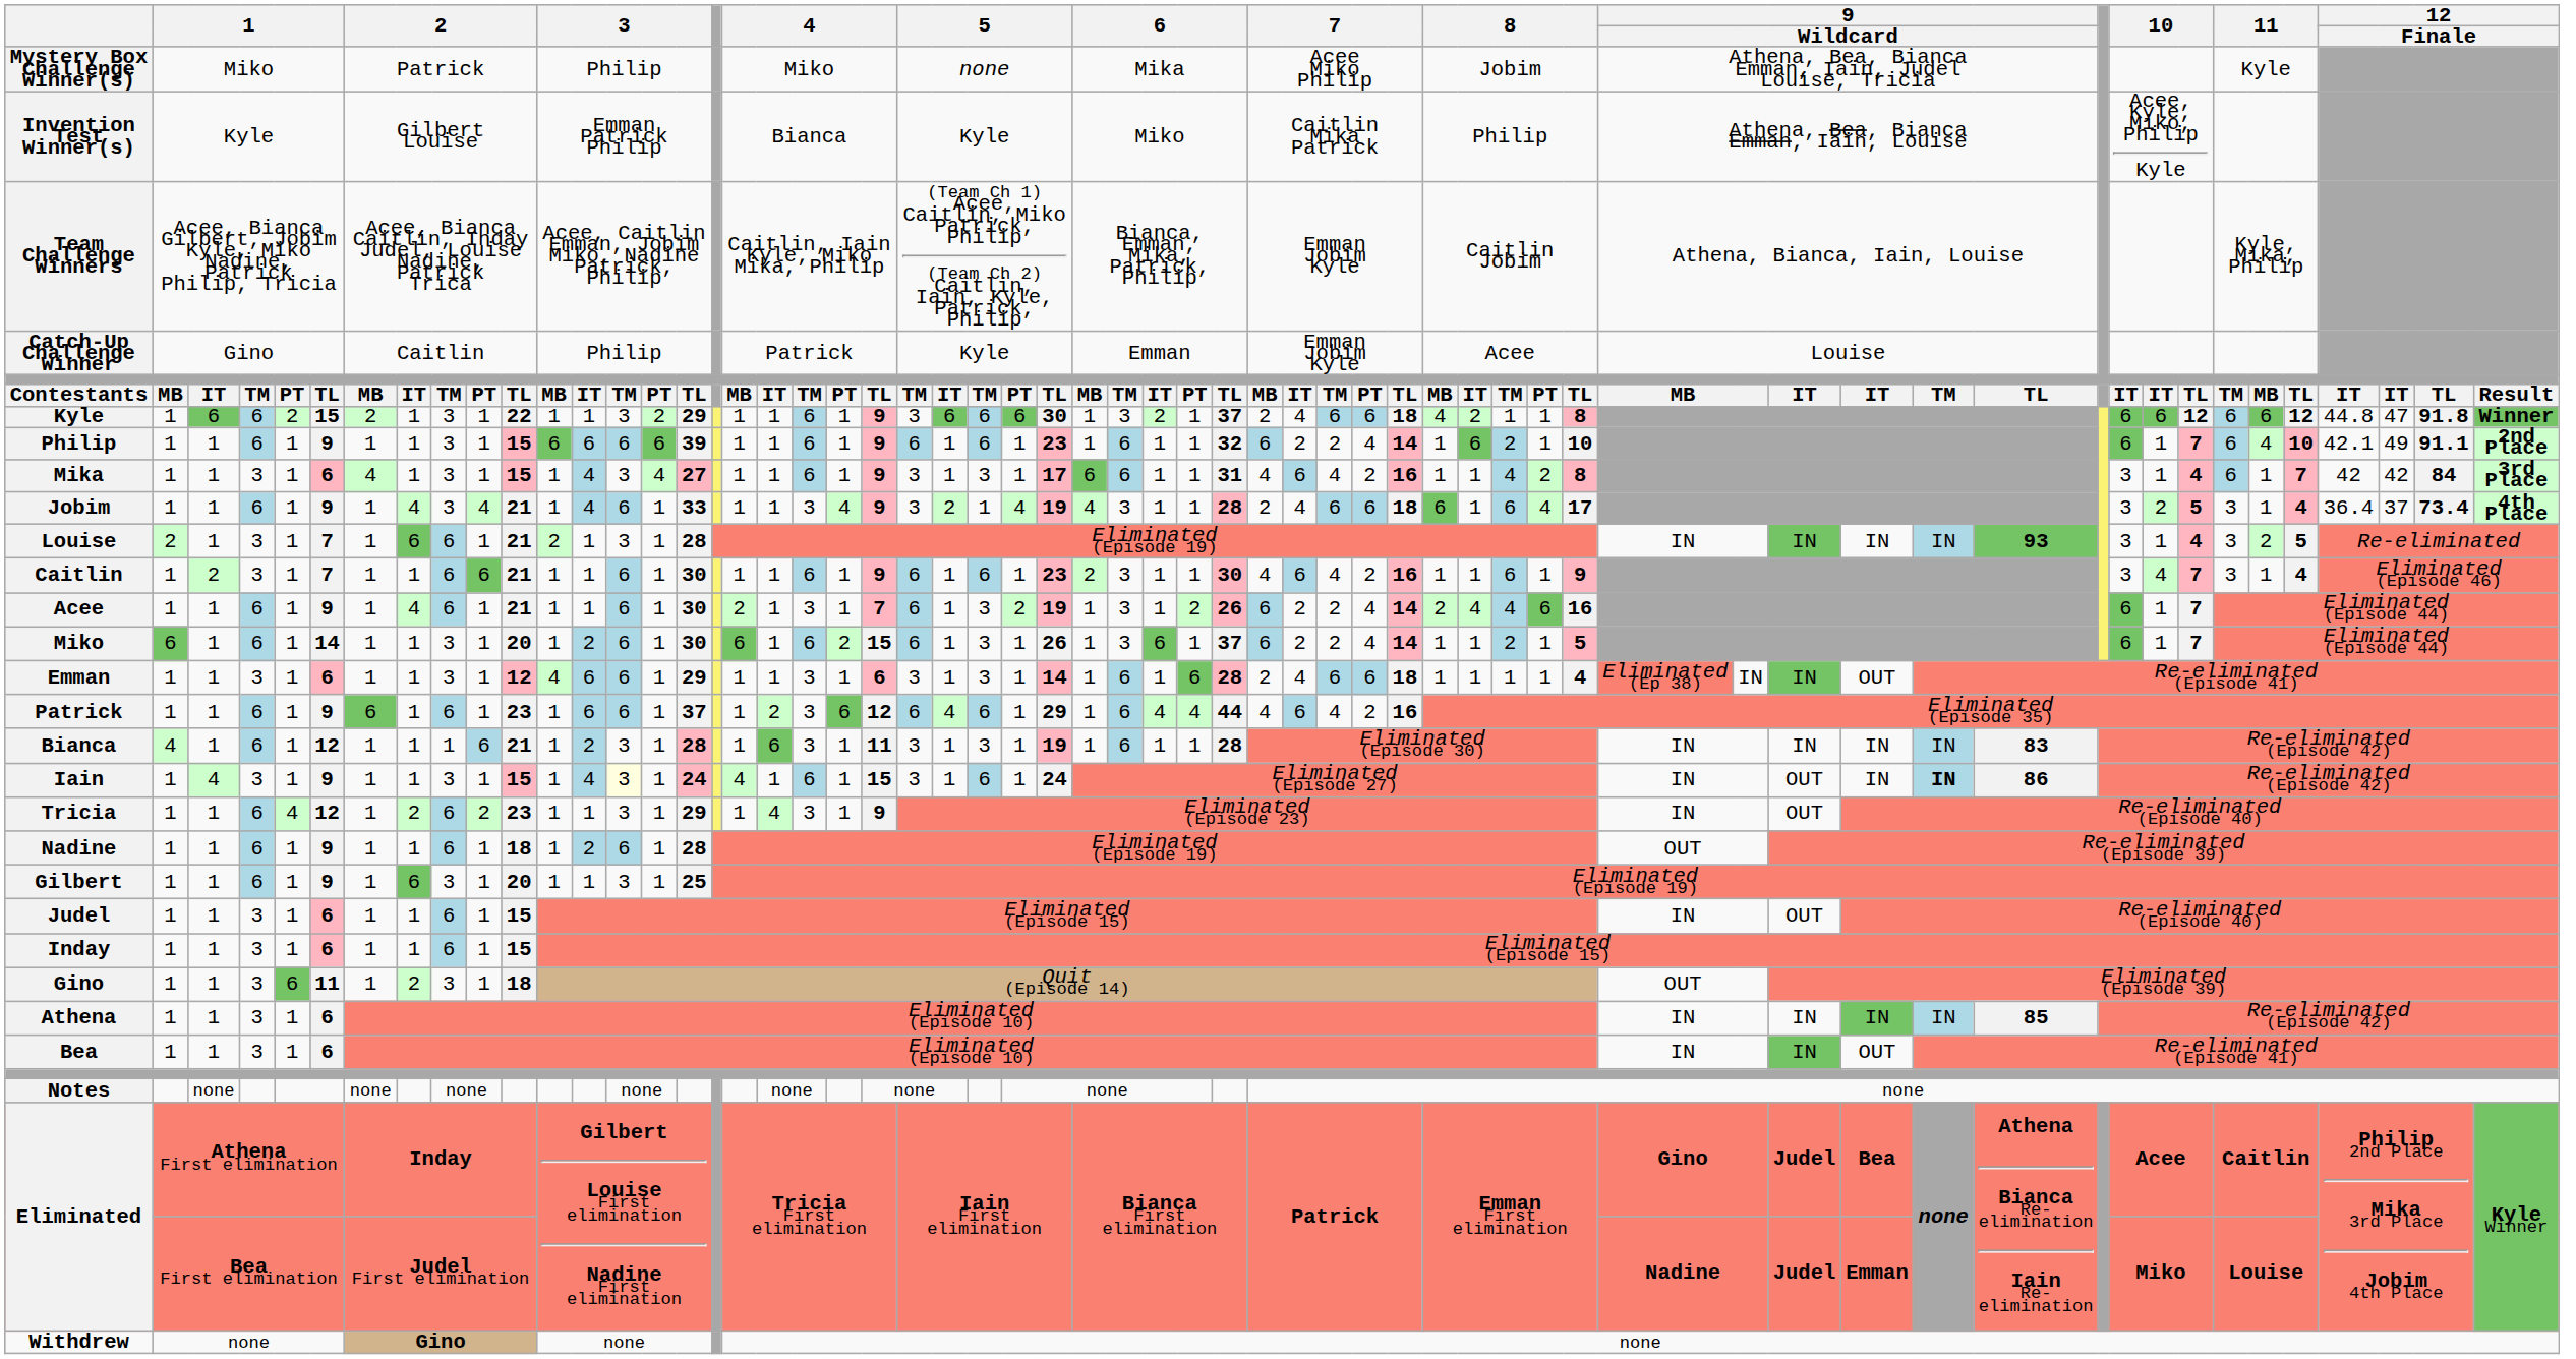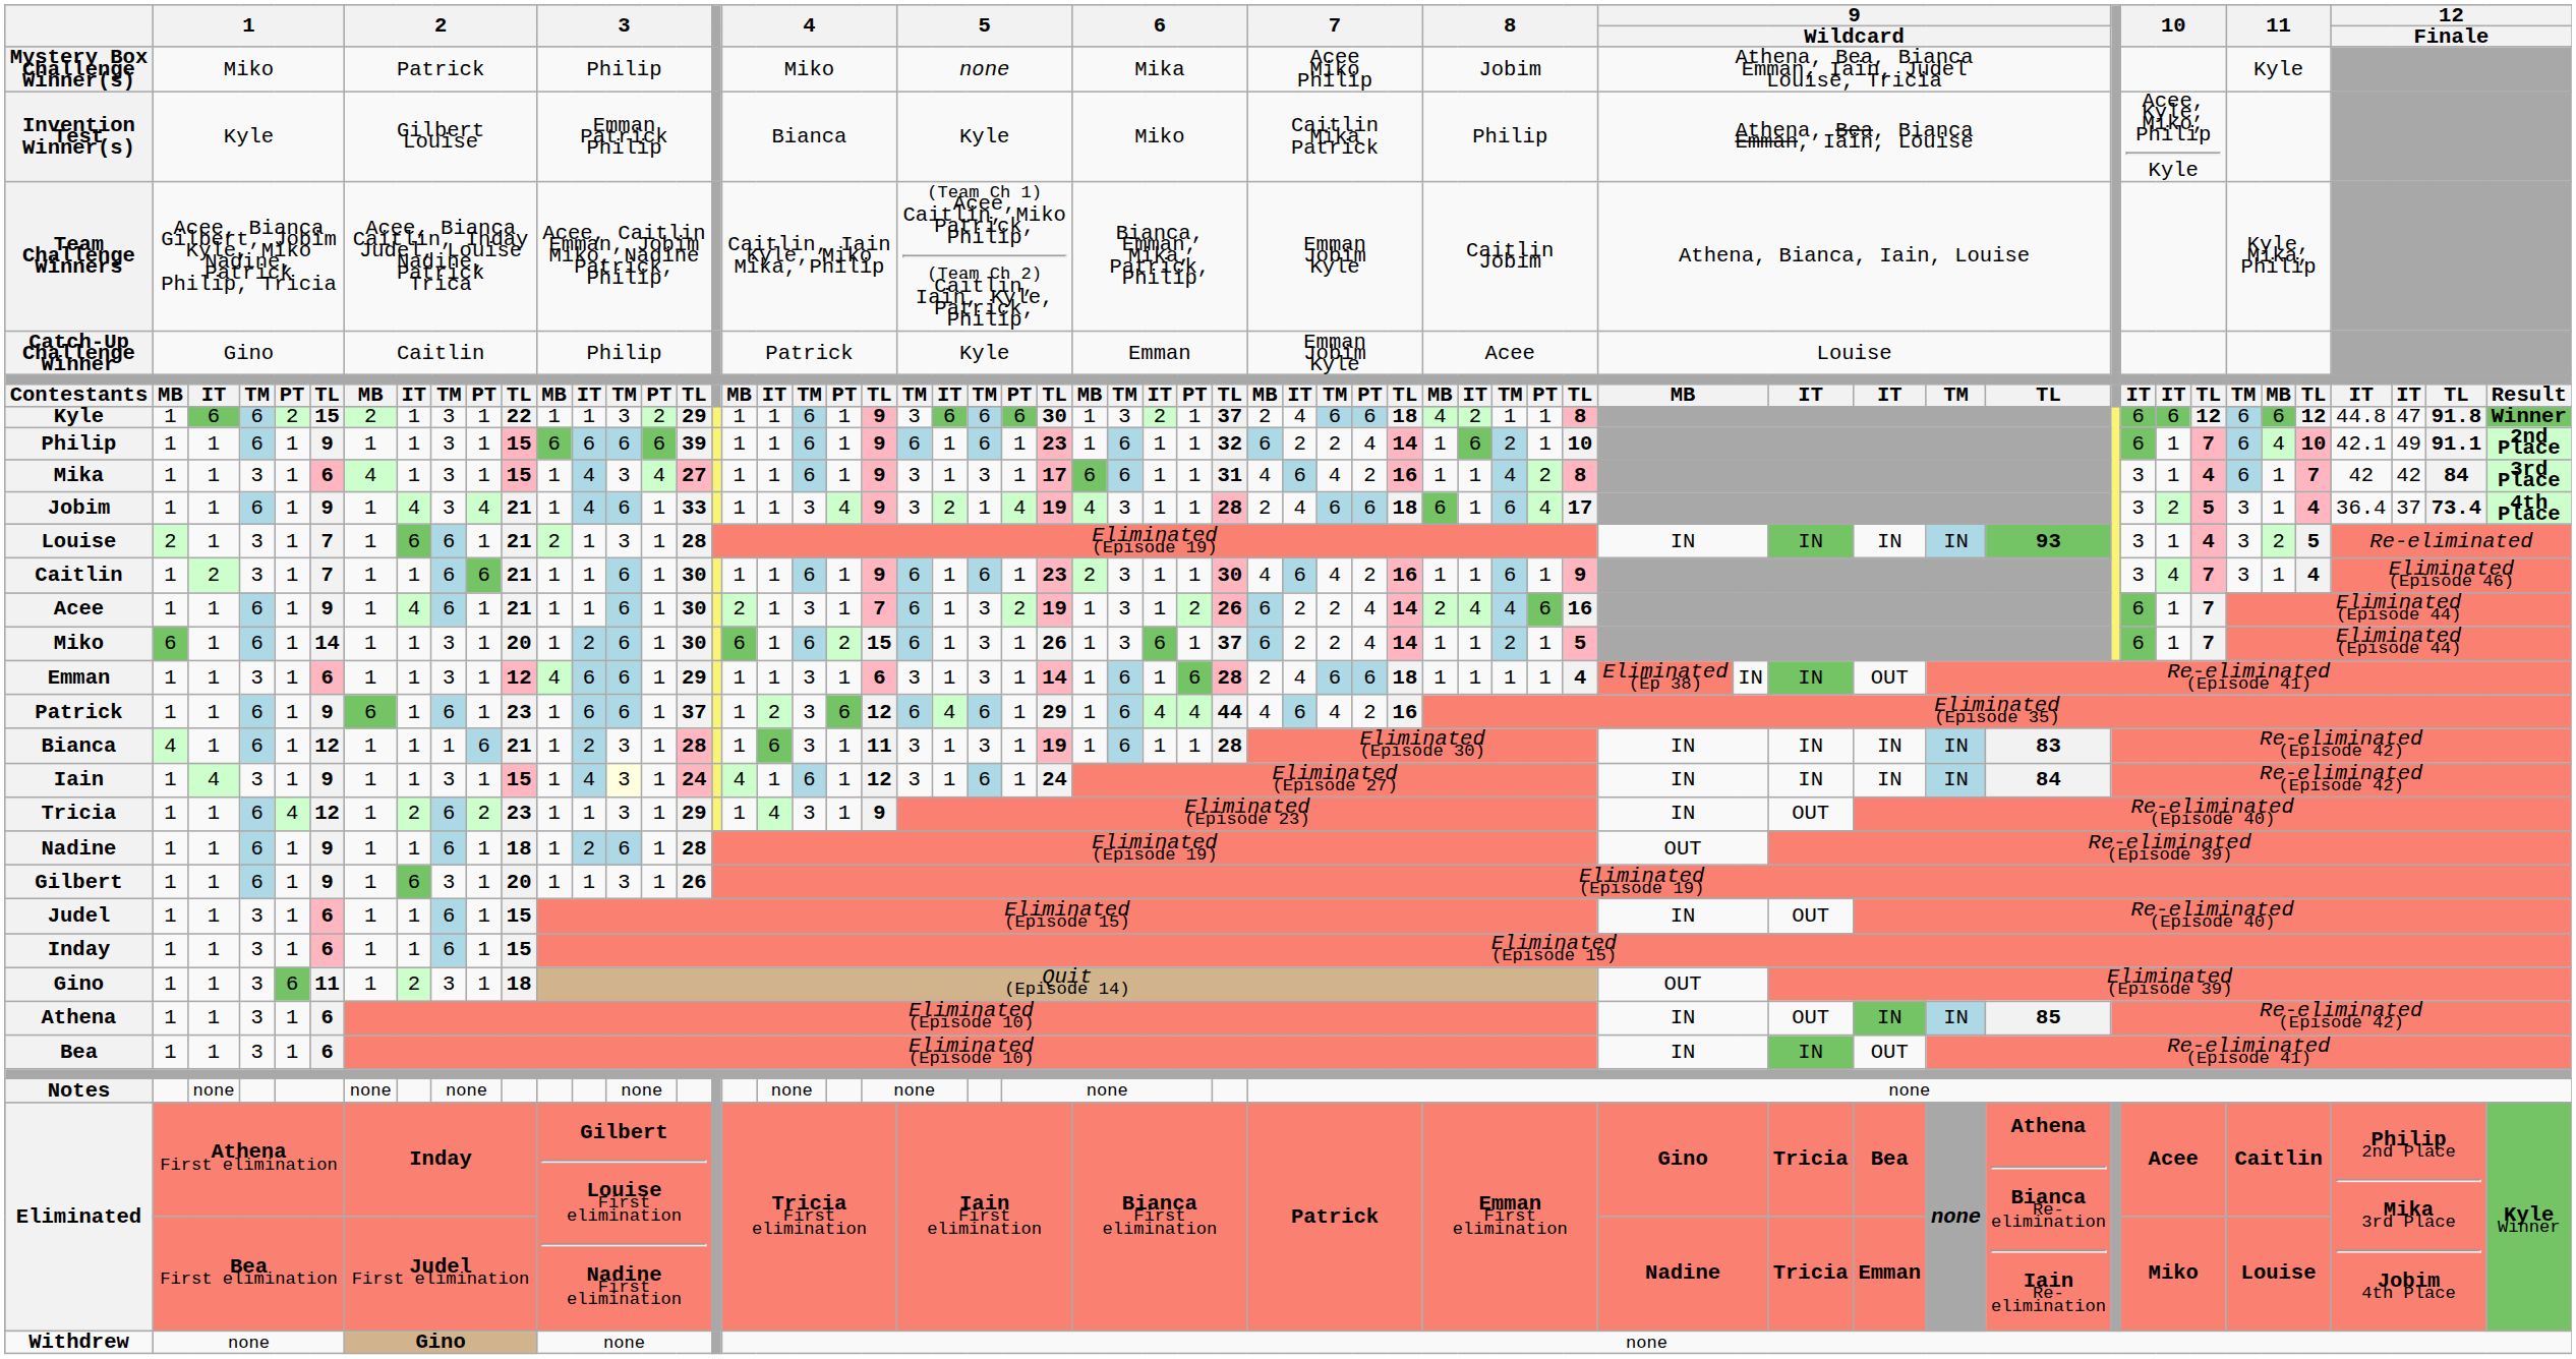Iain | column 22: 15 -> 12
Iain | column 45: OUT -> IN
Iain | column 47: bold -> normal
Iain | column 48: 86 -> 84
Gilbert | column 16: 25 -> 26
Athena | column 45: IN -> OUT
Eliminated / Athena First elimination | column 45: Judel -> Tricia
Eliminated / Bea First elimination | column 45: Judel -> Tricia
